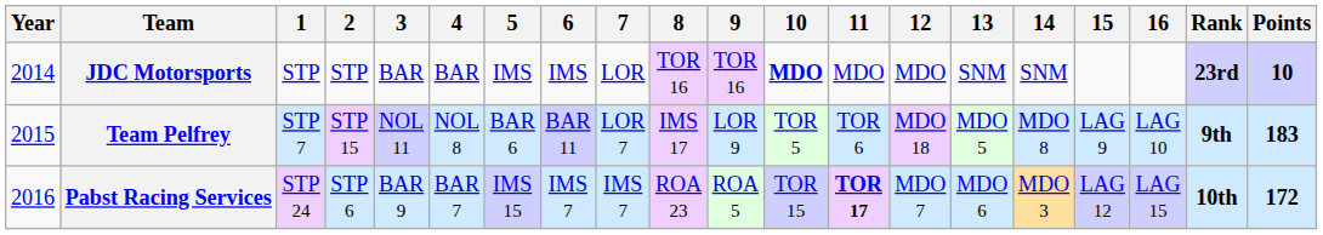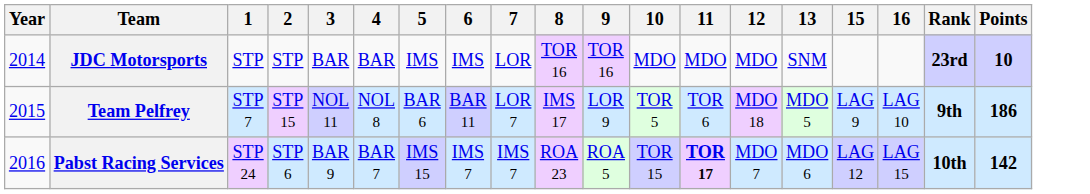- column: 14 | SNM | MDO 8 | MDO 3
JDC Motorsports | 10: bold -> normal
Team Pelfrey | Points: 183 -> 186
Pabst Racing Services | Points: 172 -> 142
